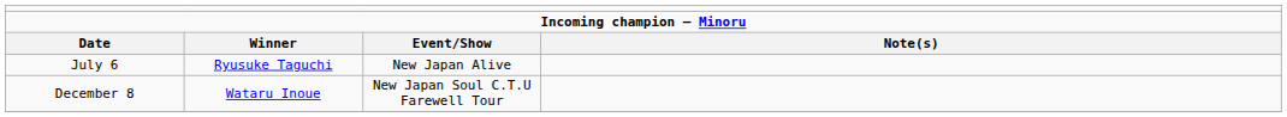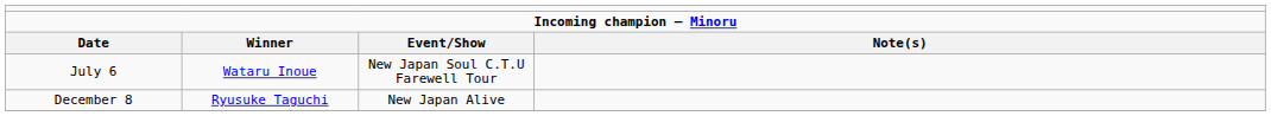July 6 | column 2: Ryusuke Taguchi -> Wataru Inoue
July 6 | column 3: New Japan Alive -> New Japan Soul C.T.U Farewell Tour
December 8 | column 2: Wataru Inoue -> Ryusuke Taguchi
December 8 | column 3: New Japan Soul C.T.U Farewell Tour -> New Japan Alive
